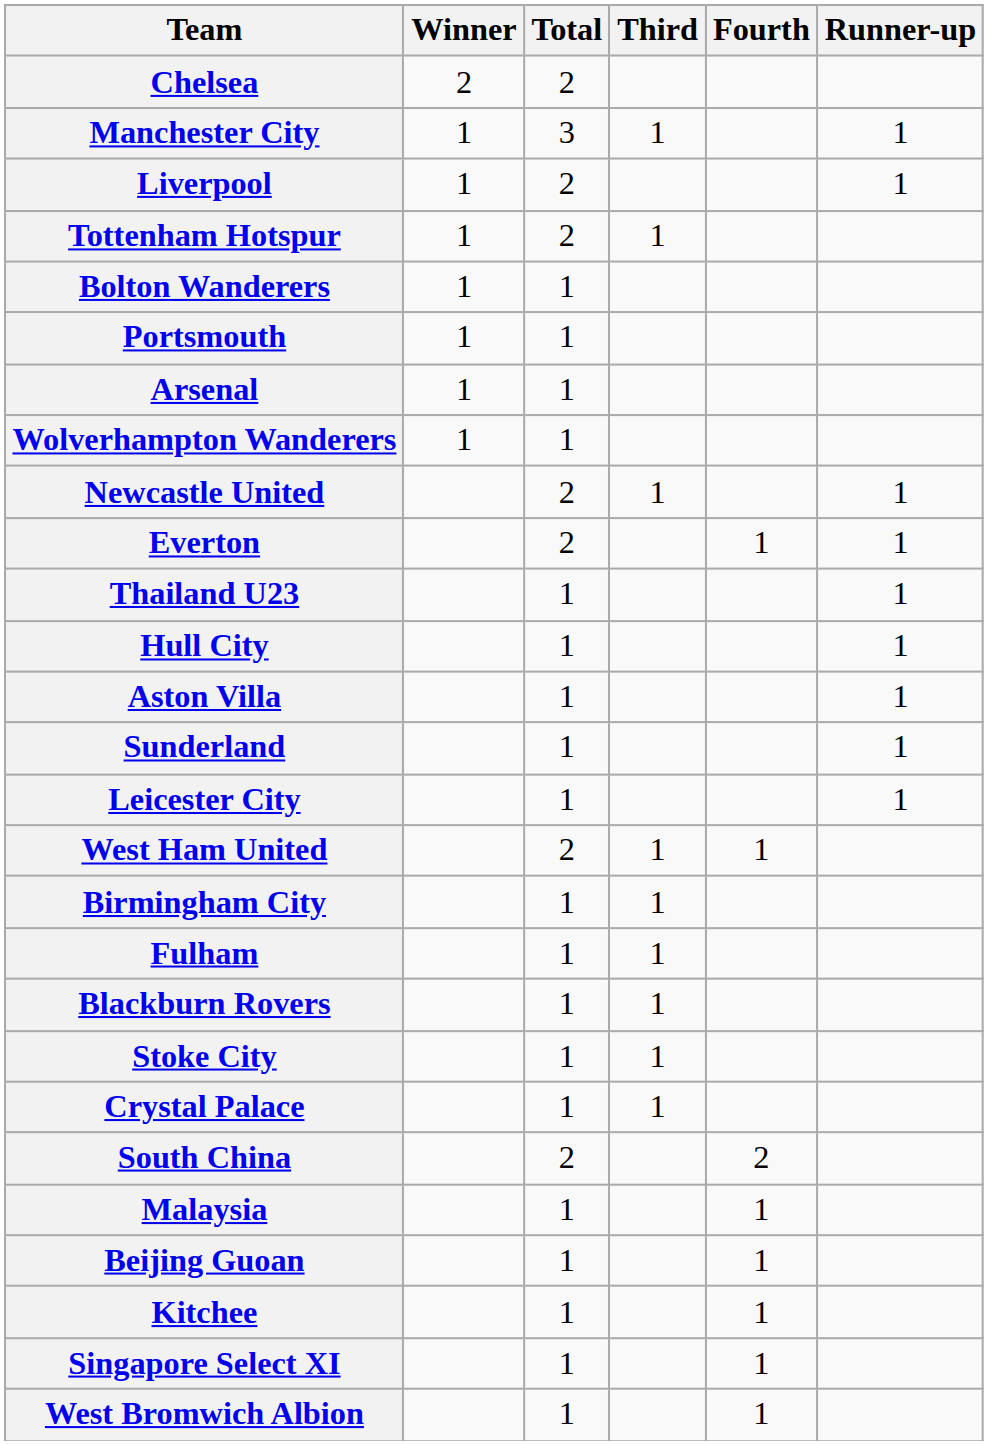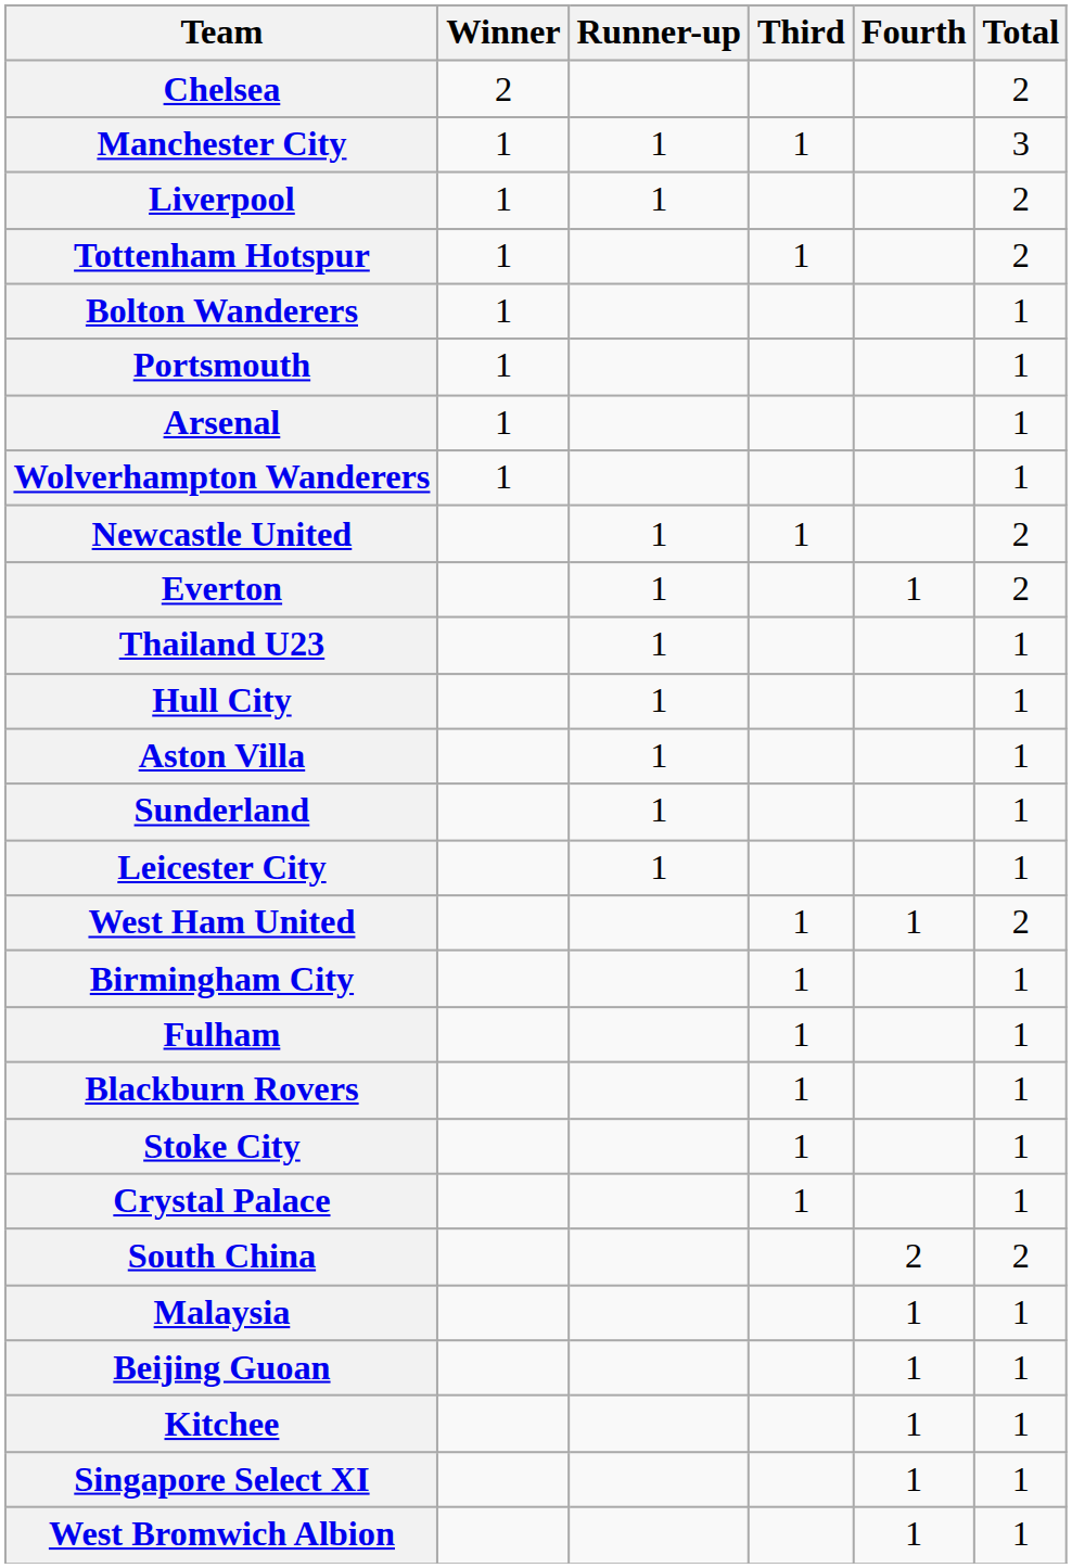columns swapped: Runner-up <-> Total
